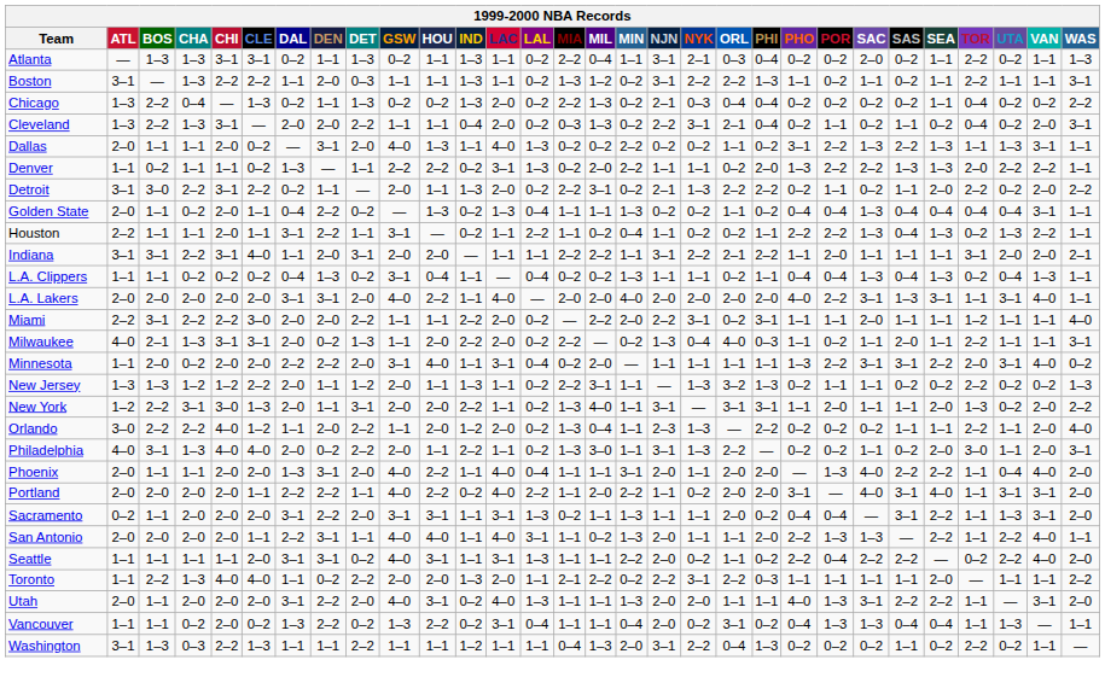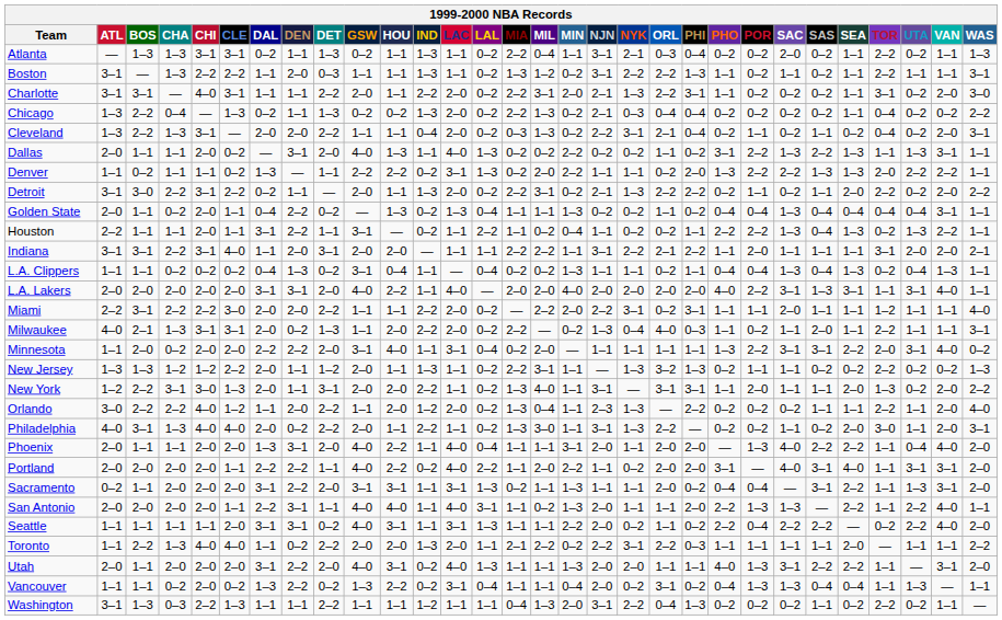+ row: Charlotte | 3–1 | 3–1 | — | 4–0 | 3–1 | 1–1 | 1–1 | 2–2 | 2–0 | 1–1 | 2–2 | 2–0 | 0–2 | 2–2 | 3–1 | 2–0 | 2–1 | 1–3 | 2–2 | 3–1 | 1–1 | 0–2 | 0–2 | 0–2 | 1–1 | 3–1 | 0–2 | 2–0 | 3–0
